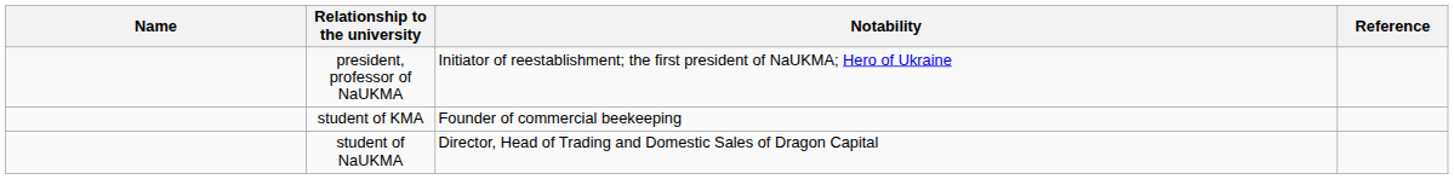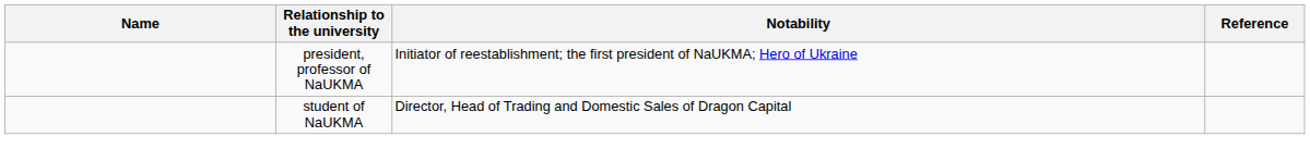- row: student of KMA | Founder of commercial beekeeping
